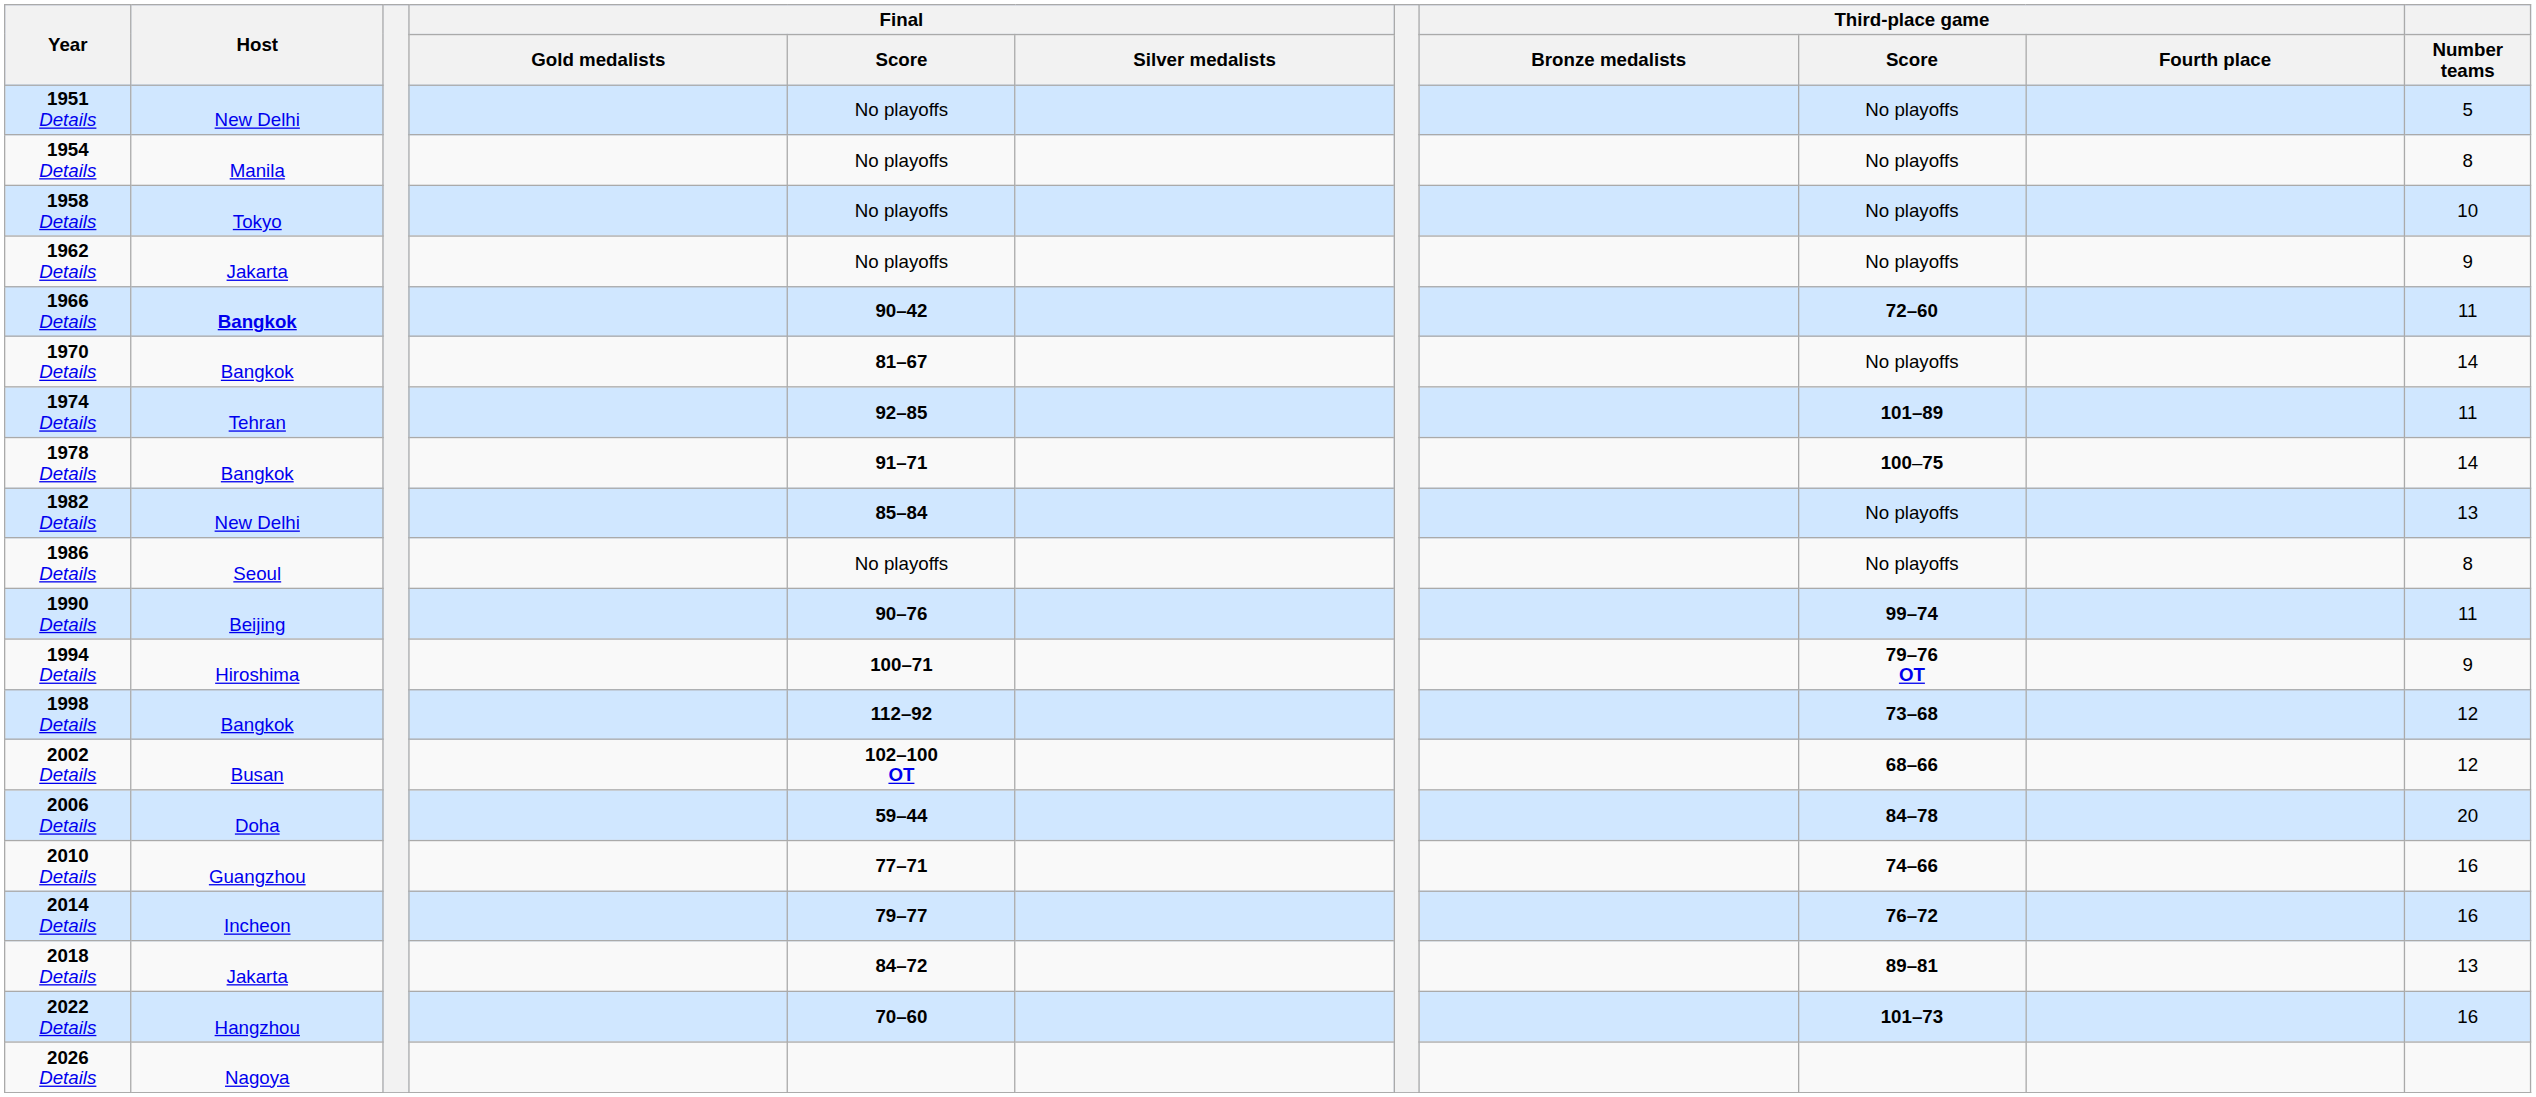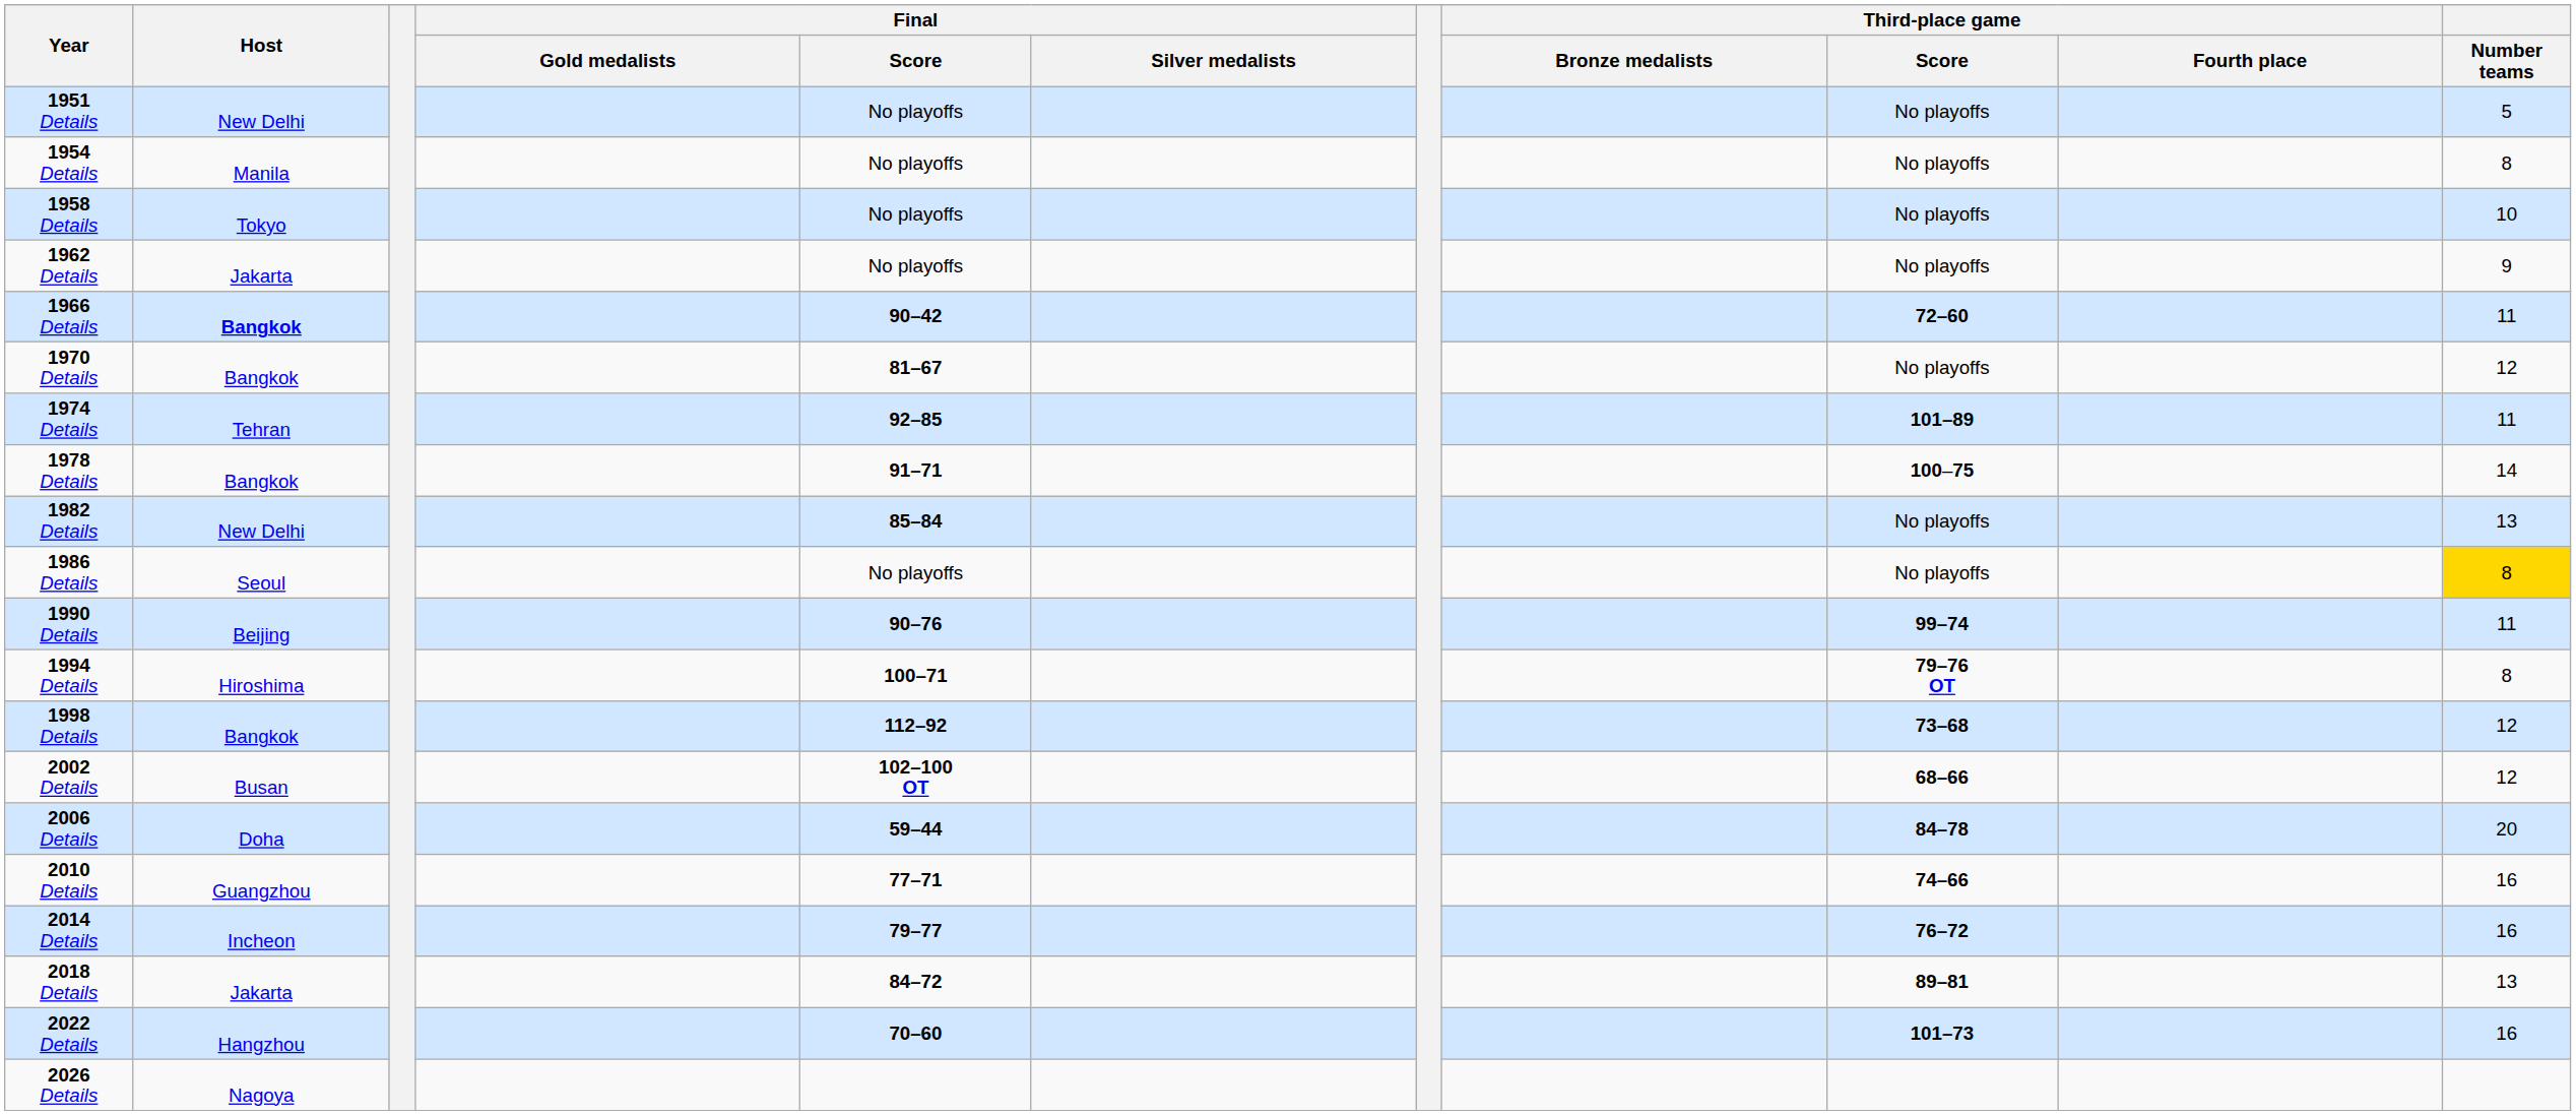1970 Details | Number teams: 14 -> 12
1986 Details | Number teams: no background -> gold background
1994 Details | Number teams: 9 -> 8
